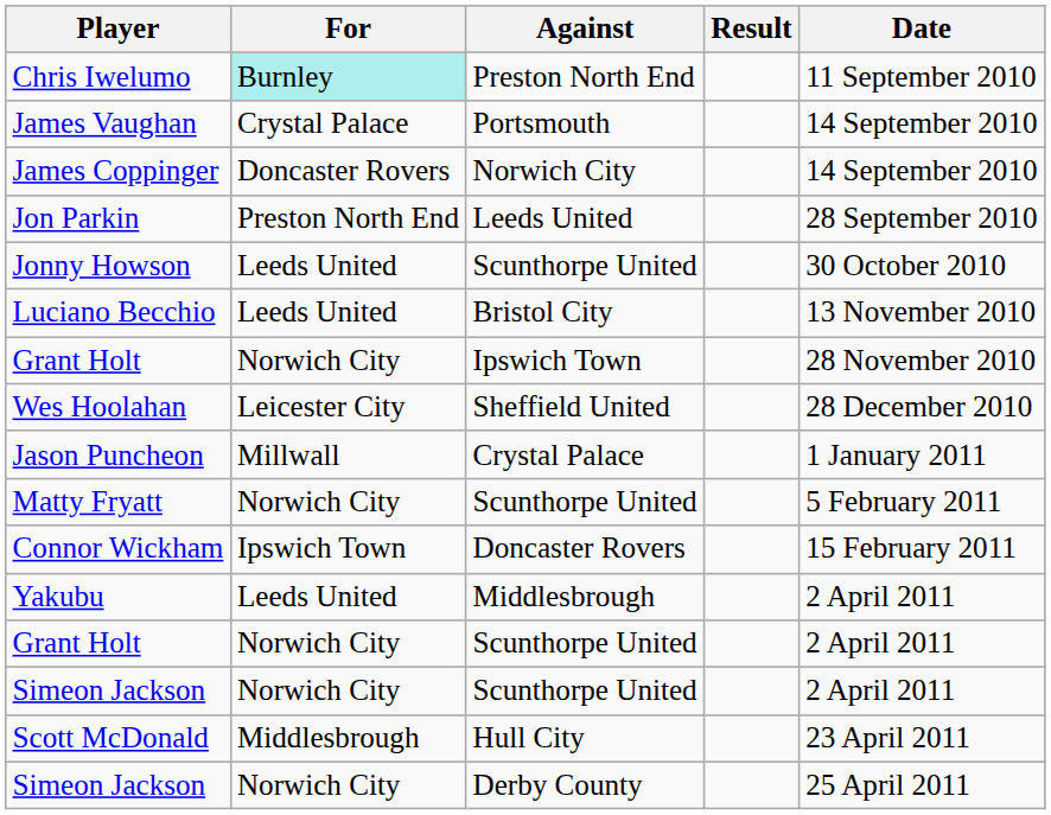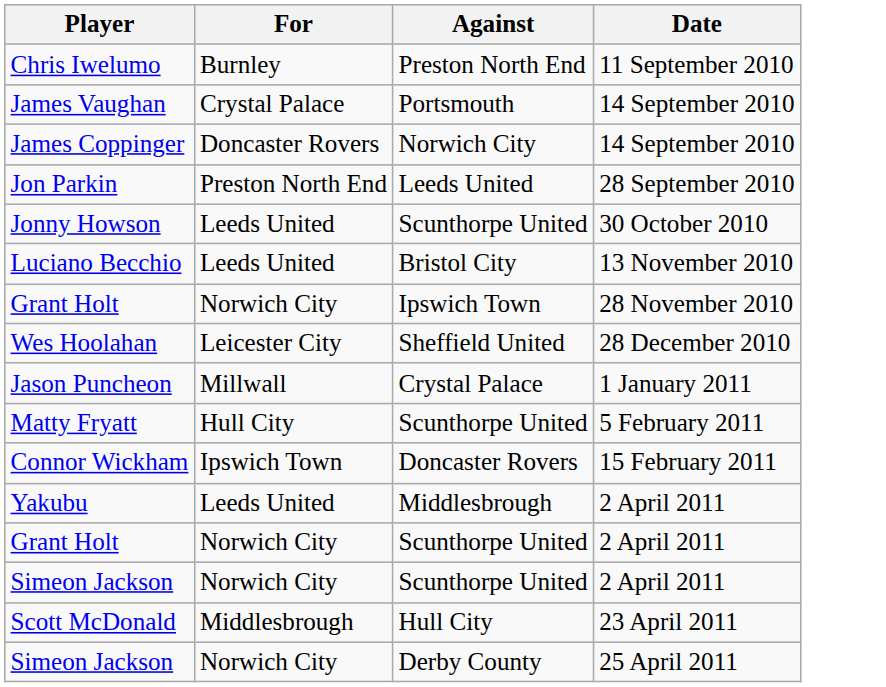- column: Result
Chris Iwelumo | For: paleturquoise background -> no background
Matty Fryatt | For: Norwich City -> Hull City
